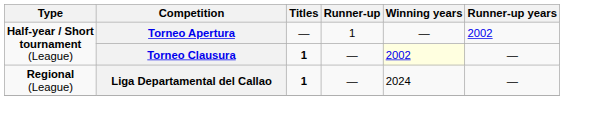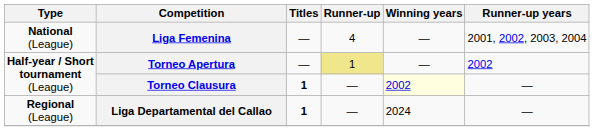+ row: National (League) | Liga Femenina | — | 4 | — | 2001, 2002, 2003, 2004
Torneo Apertura | Runner-up: no background -> khaki background
